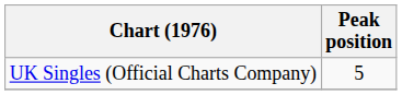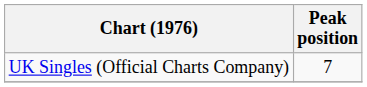UK Singles (Official Charts Company) | Peak position: 5 -> 7
